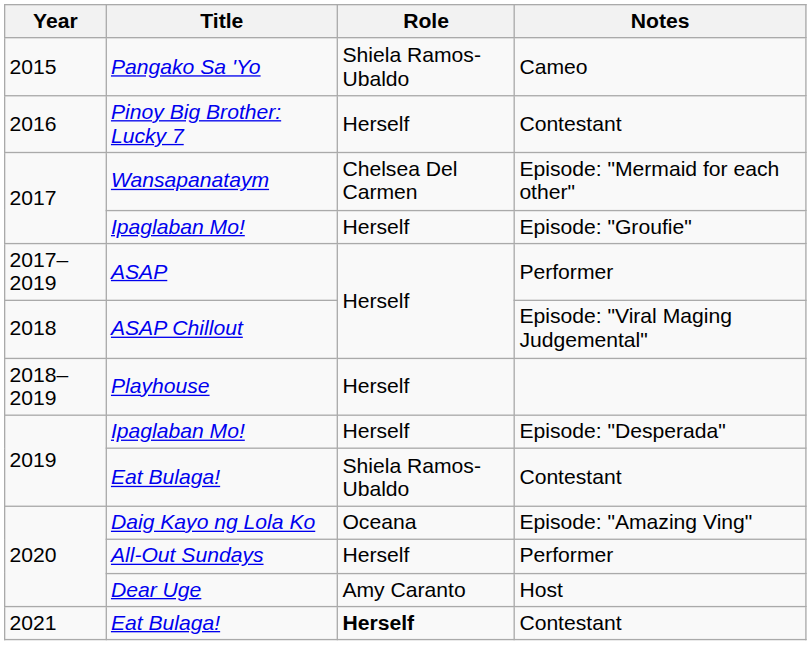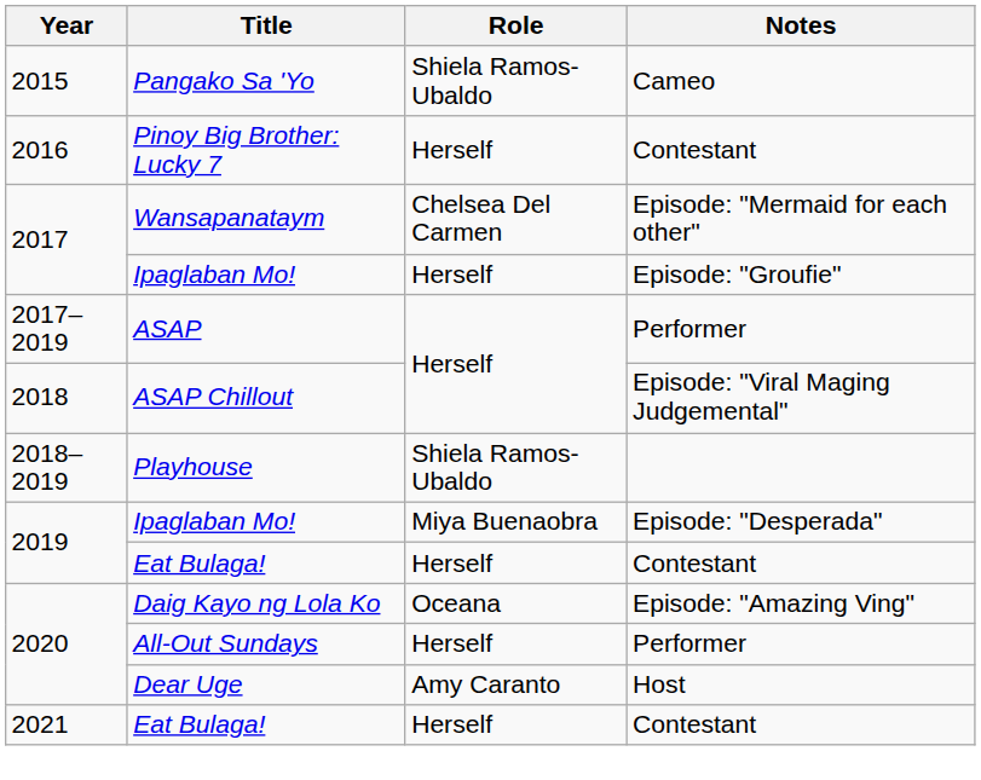Playhouse | Role: Herself -> Shiela Ramos-Ubaldo
2019 / Ipaglaban Mo! | Role: Herself -> Miya Buenaobra
2019 / Eat Bulaga! | Role: Shiela Ramos-Ubaldo -> Herself
2021 / Eat Bulaga! | Role: bold -> normal
